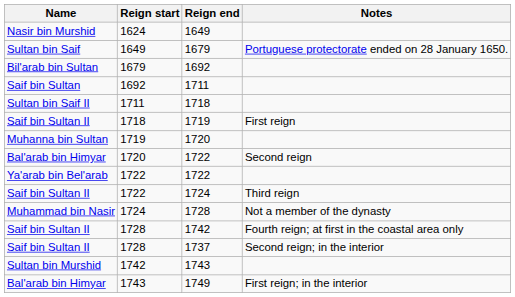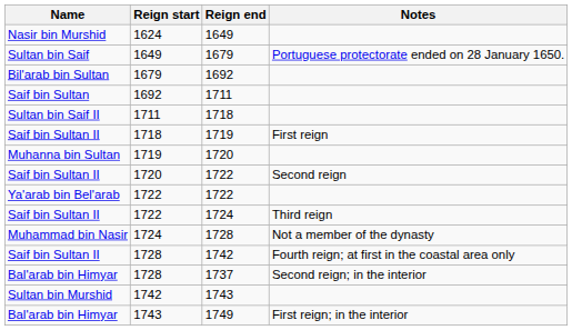1720 / 1722 | Name: Bal'arab bin Himyar -> Saif bin Sultan II
1737 | Name: Saif bin Sultan II -> Bal'arab bin Himyar
